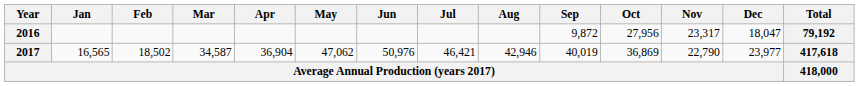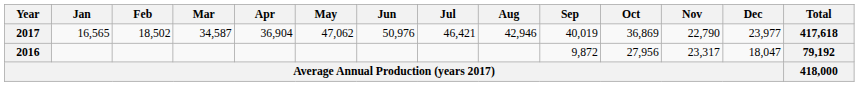rows swapped: 2016 <-> 2017
